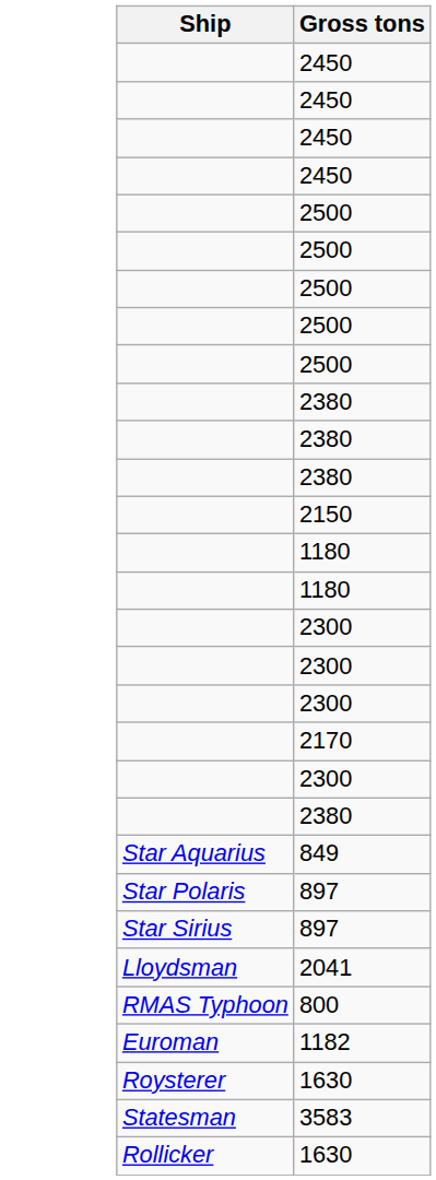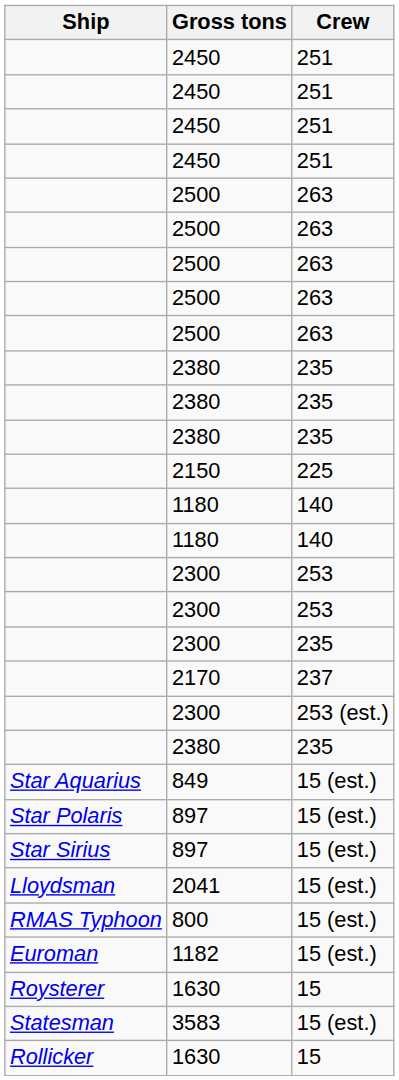+ column: Crew | 251 | 251 | 251 | 251 | 263 | 263 | 263 | 263 | 263 | 235 | 235 | 235 | 225 | 140 | 140 | 253 | 253 | 235 | 237 | 253 (est.) | 235 | 15 (est.) | 15 (est.) | 15 (est.) | 15 (est.) | 15 (est.) | 15 (est.) | 15 | 15 (est.) | 15
